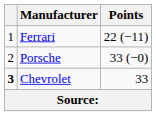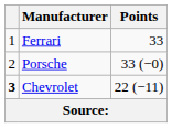Ferrari | Points: 22 (−11) -> 33
Chevrolet | Points: 33 -> 22 (−11)
